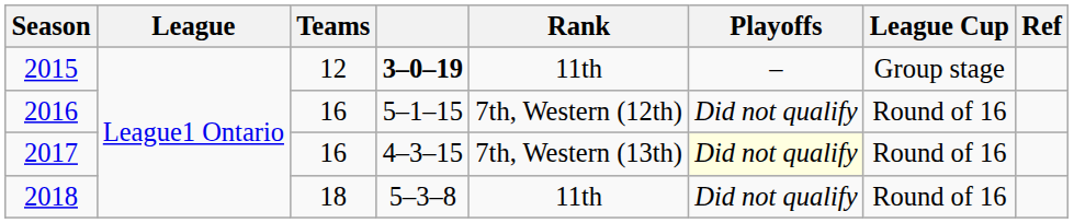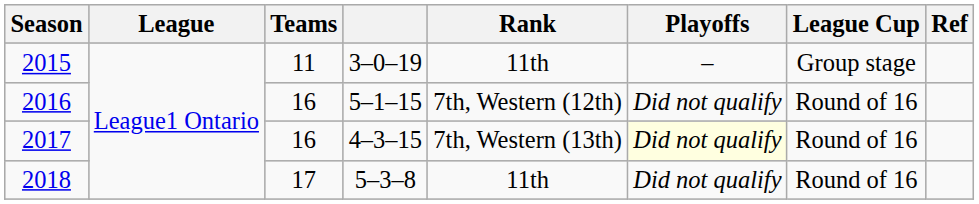2015 | Teams: 12 -> 11
2015 | column 4: bold -> normal
2018 | Teams: 18 -> 17
